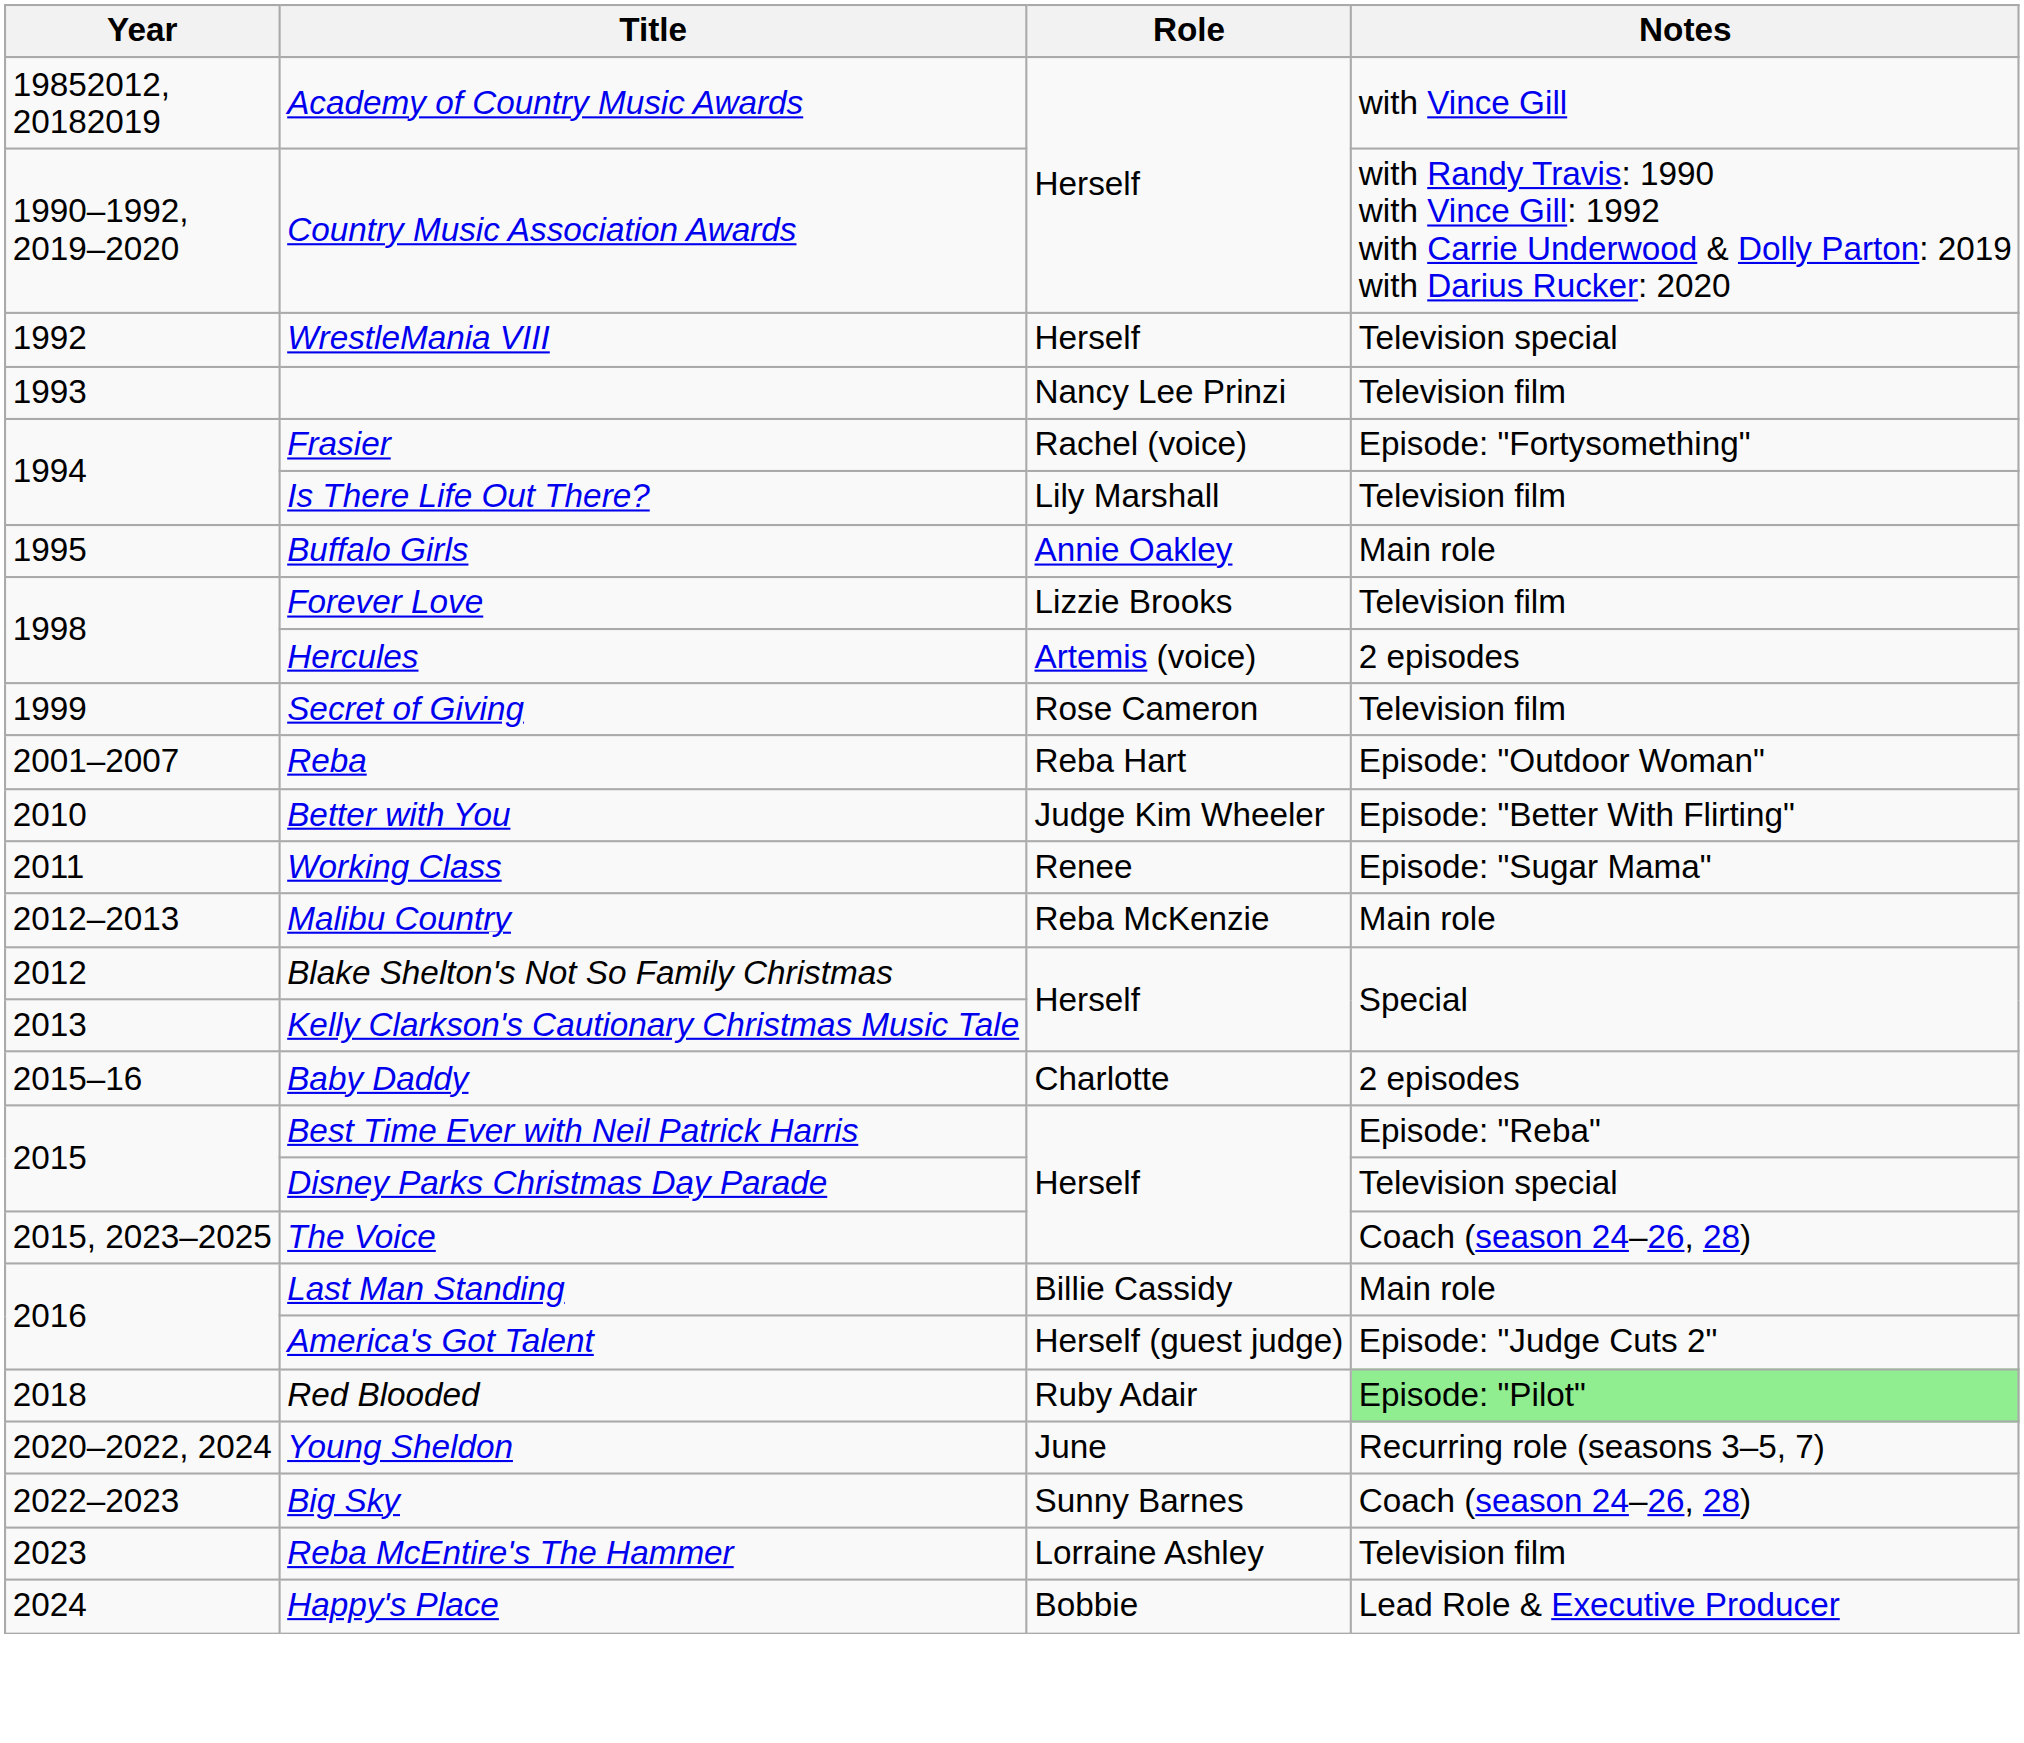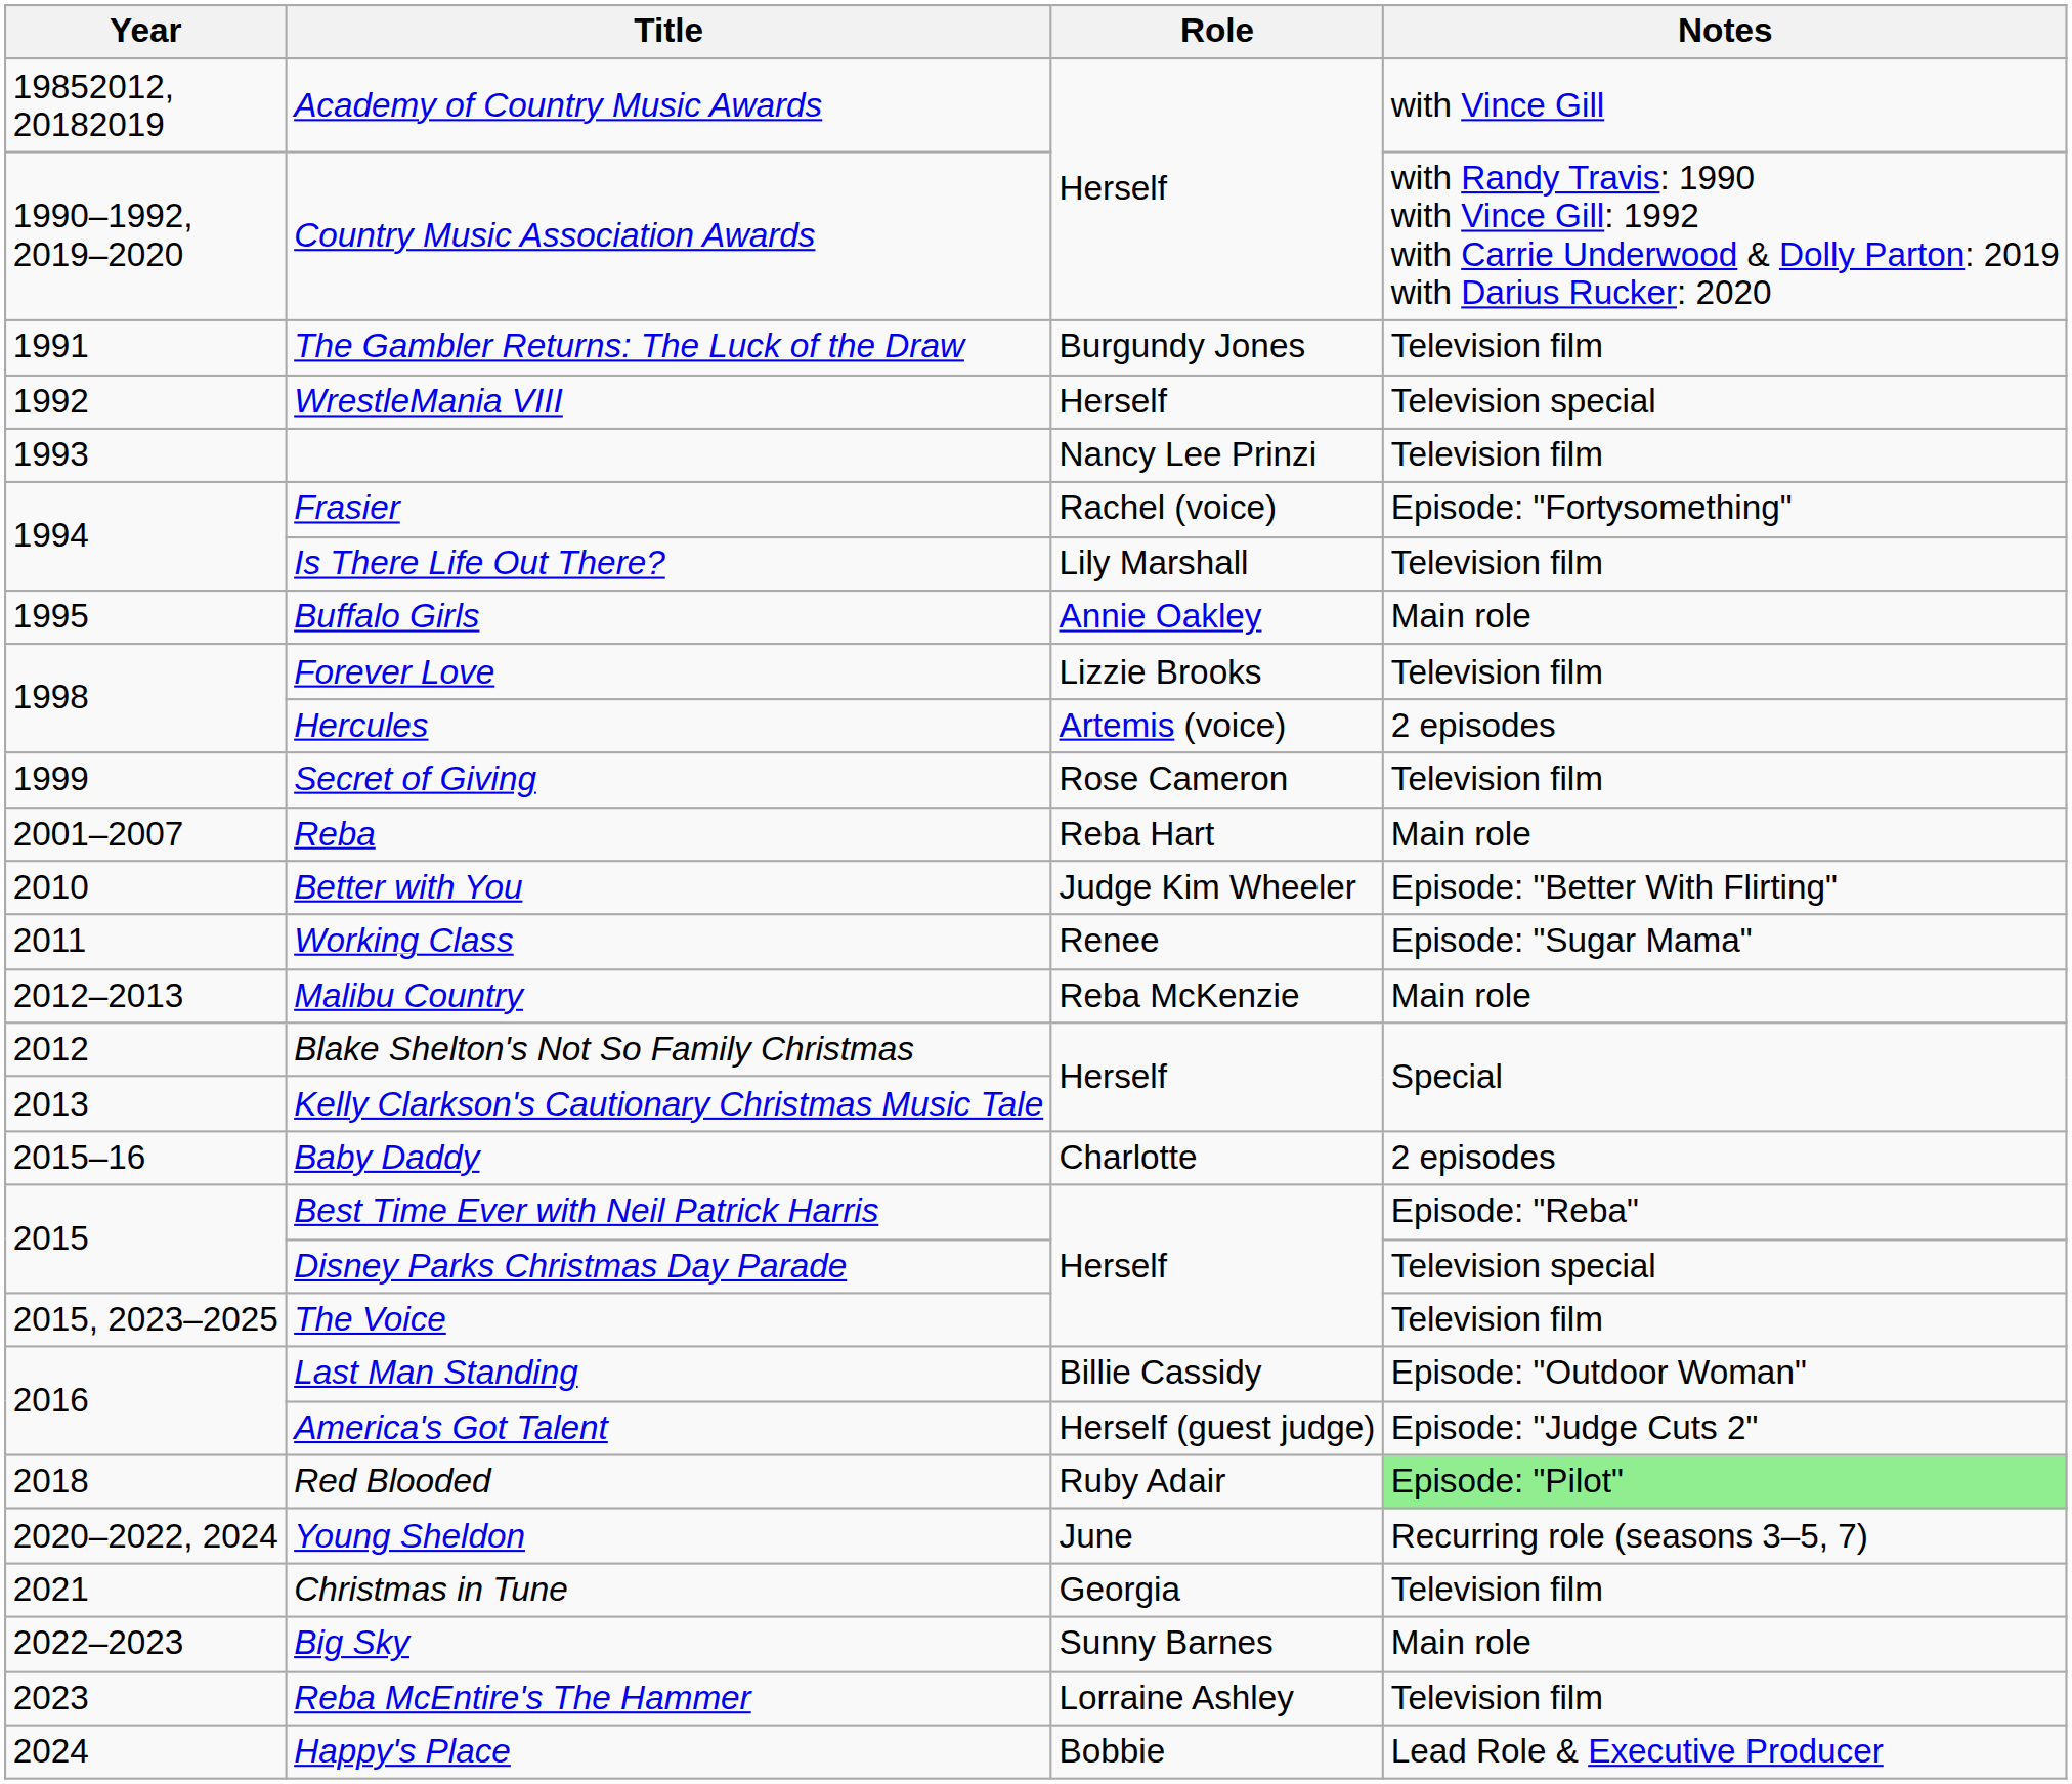+ row: 1991 | The Gambler Returns: The Luck of the Draw | Burgundy Jones | Television film
Reba | Notes: Episode: "Outdoor Woman" -> Main role
The Voice | Notes: Coach (season 24–26, 28) -> Television film
Last Man Standing | Notes: Main role -> Episode: "Outdoor Woman"
+ row: 2021 | Christmas in Tune | Georgia | Television film
Big Sky | Notes: Coach (season 24–26, 28) -> Main role
